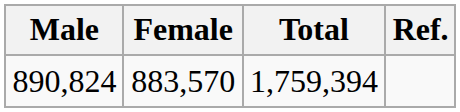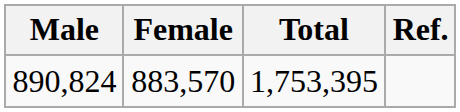890,824 | Total: 1,759,394 -> 1,753,395
